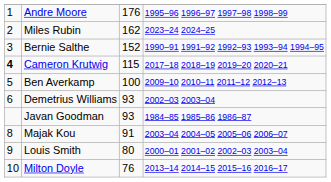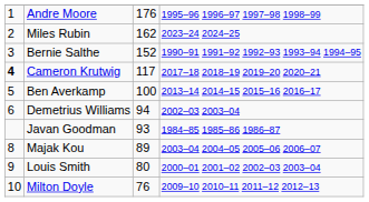Cameron Krutwig | column 3: 115 -> 117
Ben Averkamp | column 4: 2009–10 2010–11 2011–12 2012–13 -> 2013–14 2014–15 2015–16 2016–17
Demetrius Williams | column 3: 93 -> 94
Majak Kou | column 3: 91 -> 89
Milton Doyle | column 4: 2013–14 2014–15 2015–16 2016–17 -> 2009–10 2010–11 2011–12 2012–13
